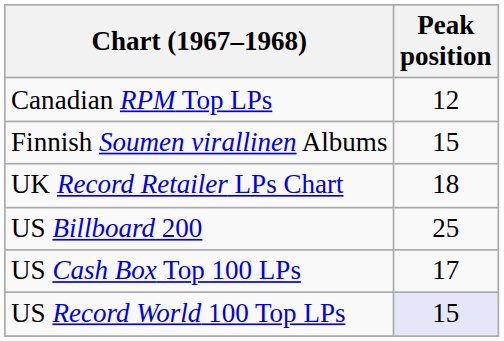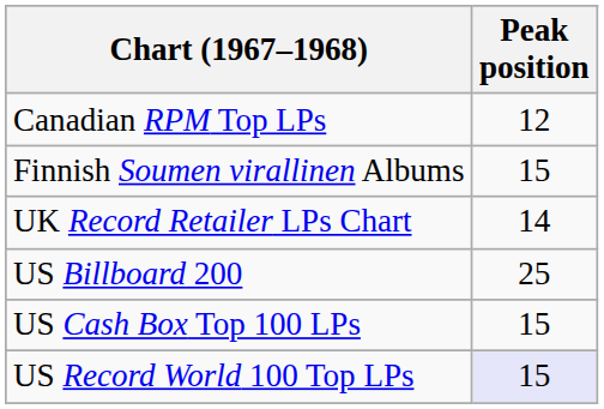UK Record Retailer LPs Chart | Peak position: 18 -> 14
US Cash Box Top 100 LPs | Peak position: 17 -> 15
